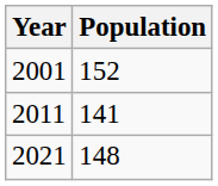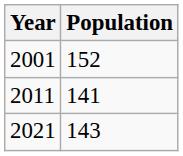2021 | Population: 148 -> 143
